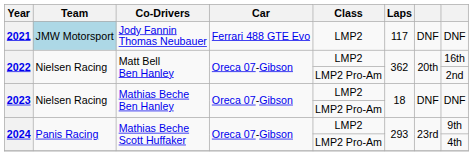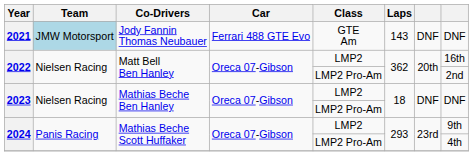2021 | Class: LMP2 -> GTE Am
2021 | Laps: 117 -> 143
